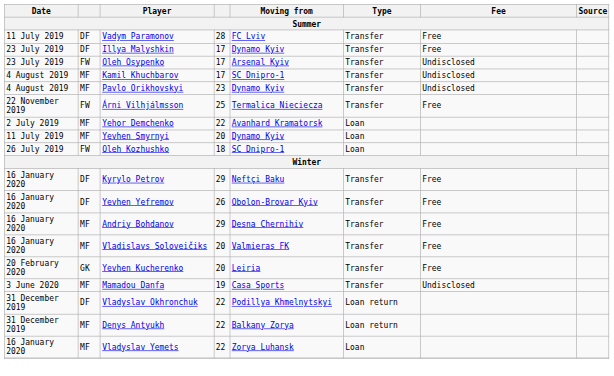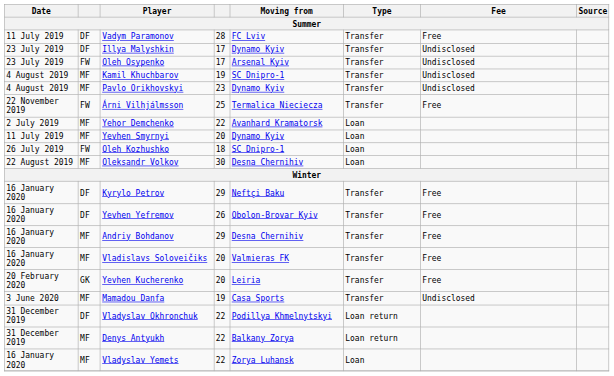Illya Malyshkin | Fee: Free -> Undisclosed
Kamil Khuchbarov | column 4: 17 -> 19
+ row: 22 August 2019 | MF | Oleksandr Volkov | 30 | Desna Chernihiv | Loan
